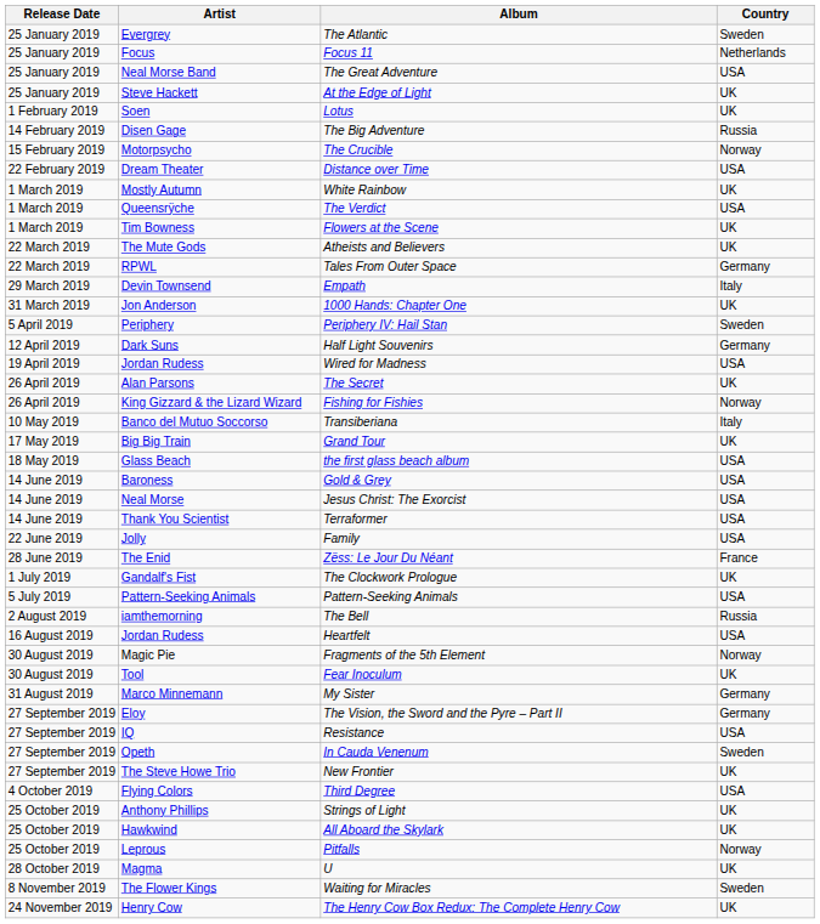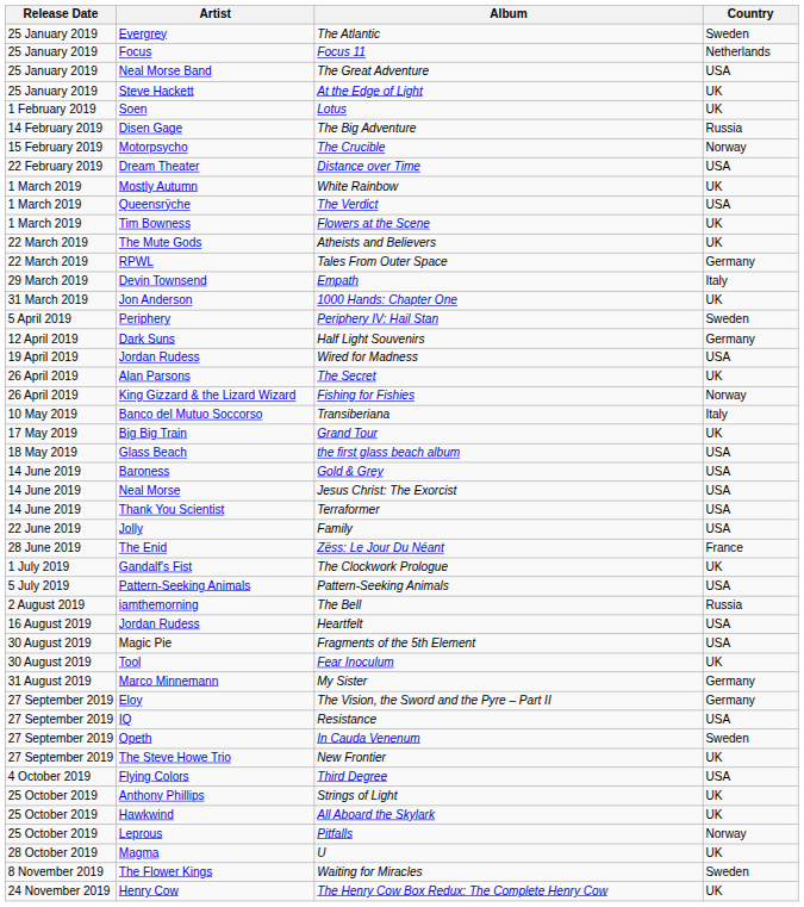Fragments of the 5th Element | Country: Norway -> USA
